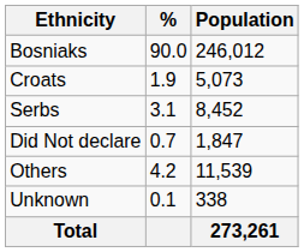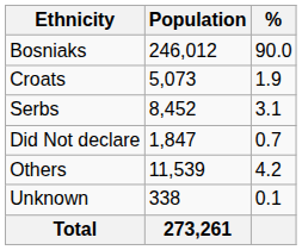columns swapped: Population <-> %
